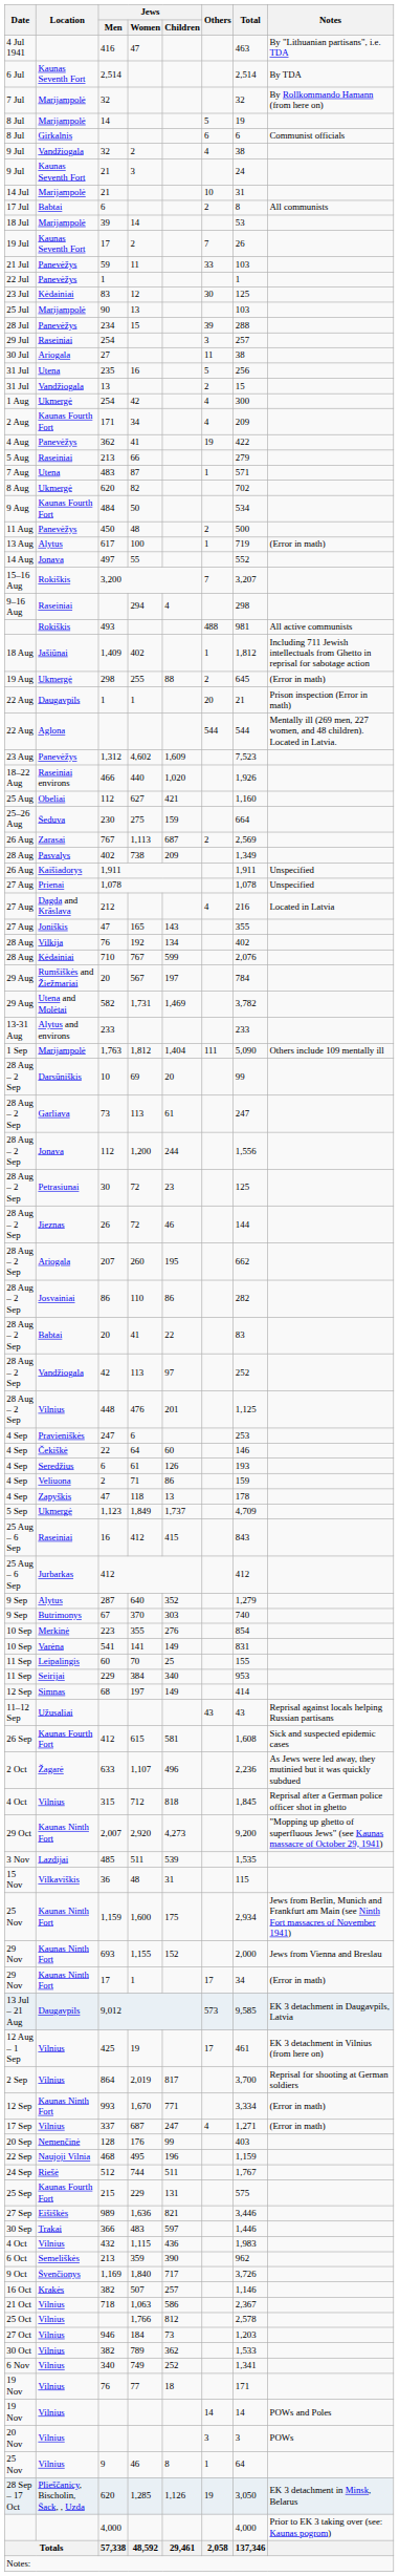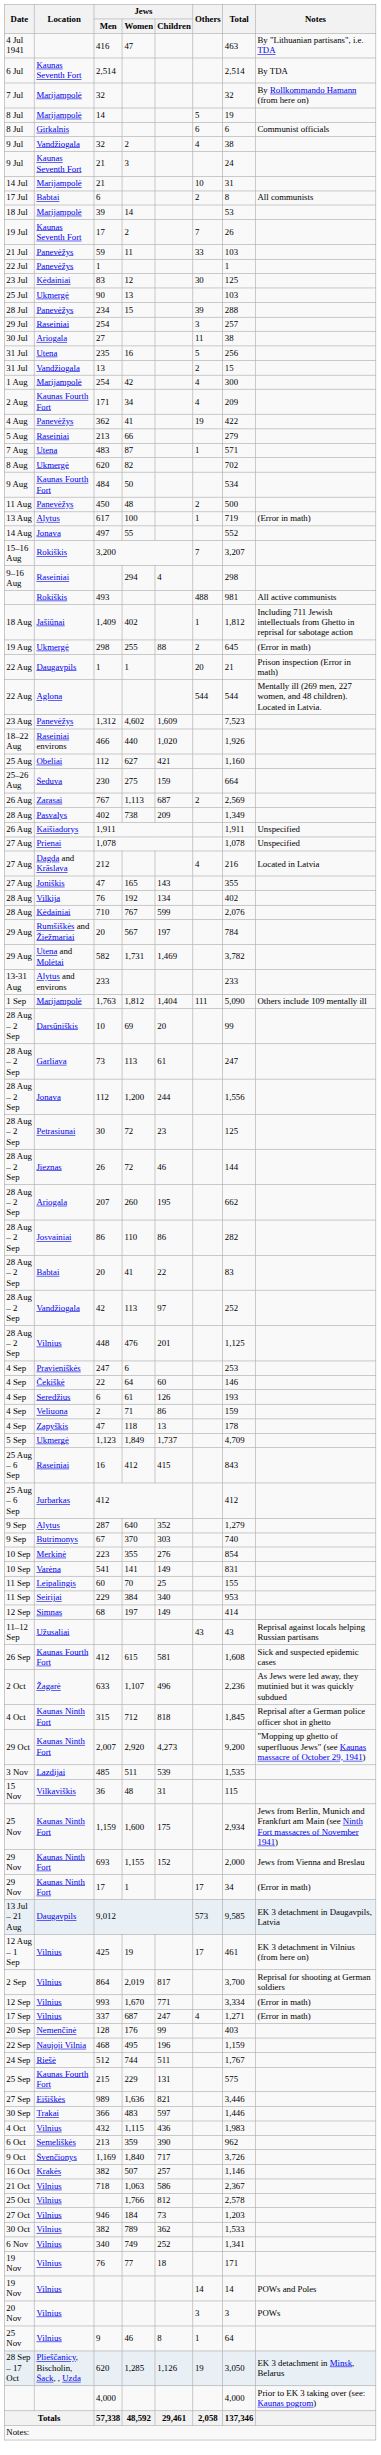90 | Location: Marijampolė -> Ukmergė
1 Aug / 254 | Location: Ukmergė -> Marijampolė
315 | Location: Vilnius -> Kaunas Ninth Fort
993 | Location: Kaunas Ninth Fort -> Vilnius
